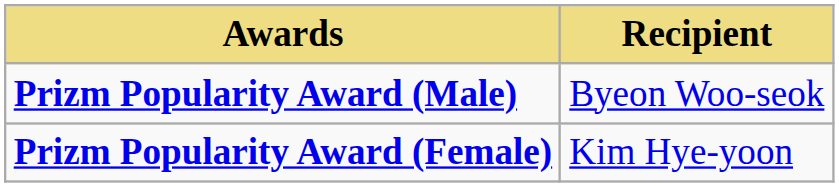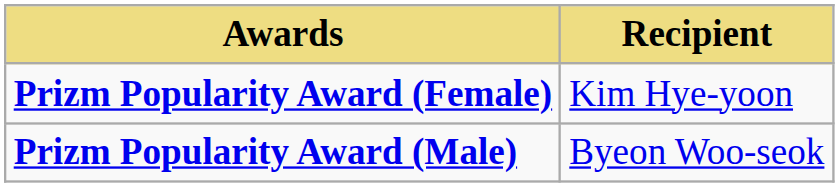rows swapped: Prizm Popularity Award (Male) <-> Prizm Popularity Award (Female)
